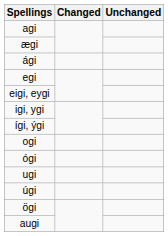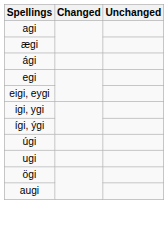- row: ogi
- row: ógi
rows swapped: ugi <-> úgi
